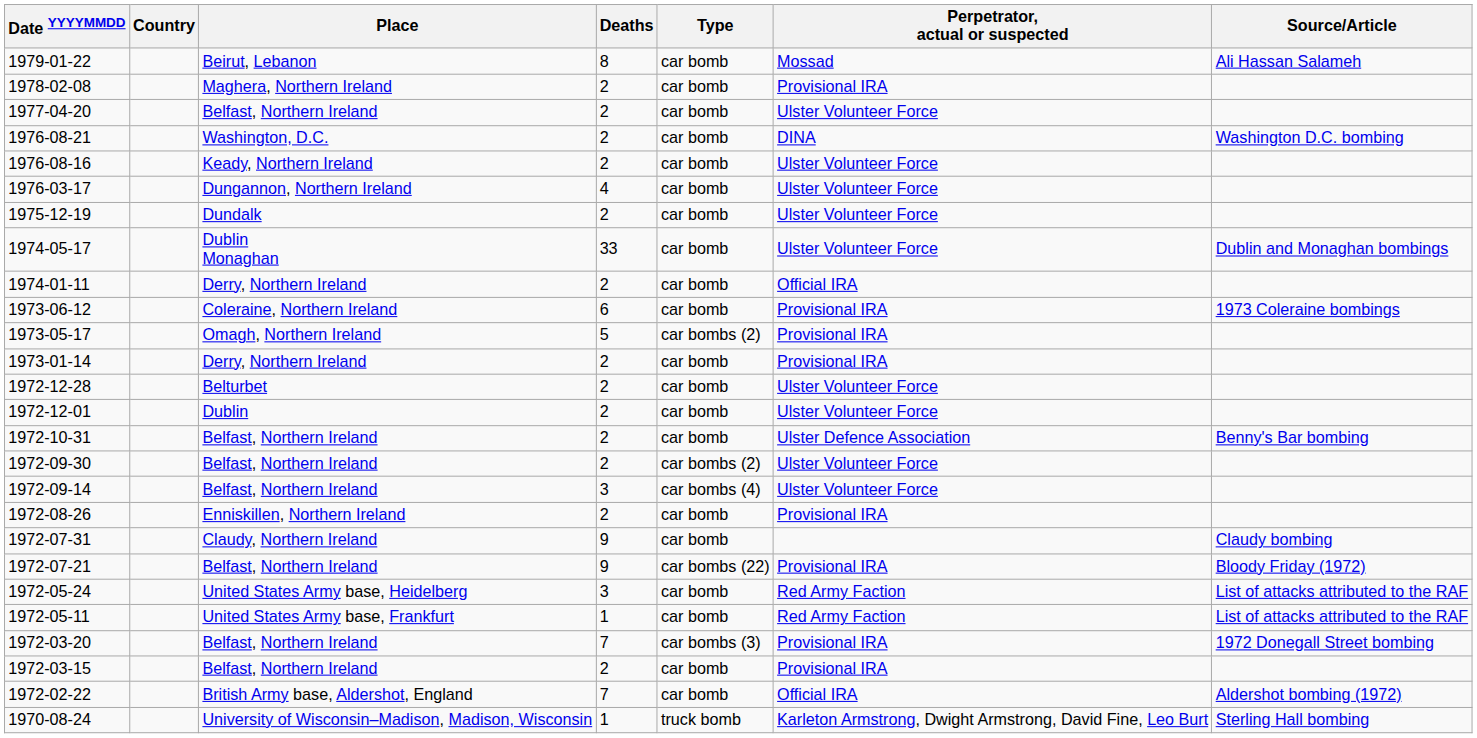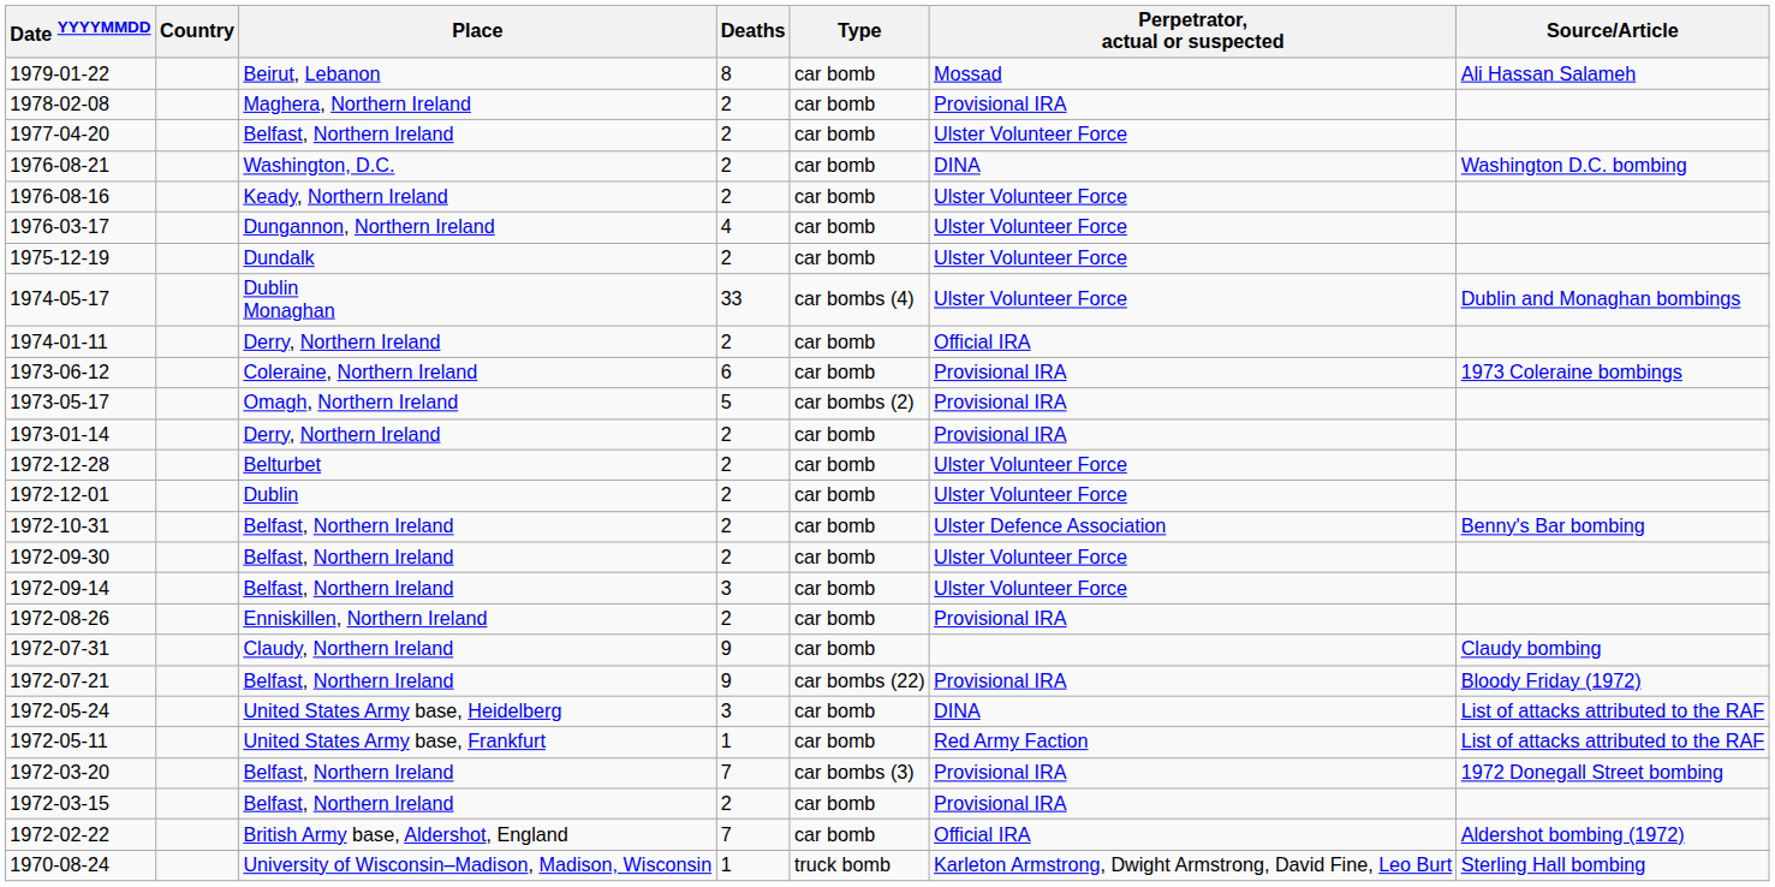1974-05-17 | Type: car bomb -> car bombs (4)
1972-09-30 | Type: car bombs (2) -> car bomb
1972-09-14 | Type: car bombs (4) -> car bomb
1972-05-24 | Perpetrator, actual or suspected: Red Army Faction -> DINA
